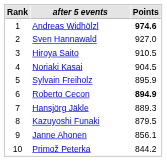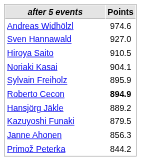- column: Rank | 1 | 2 | 3 | 4 | 5 | 6 | 7 | 8 | 9 | 10
Andreas Widhölzl | Points: bold -> normal
Noriaki Kasai | Points: 904.5 -> 904.1
Hansjörg Jäkle | Points: 889.3 -> 889.2
Janne Ahonen | Points: 856.1 -> 856.3
